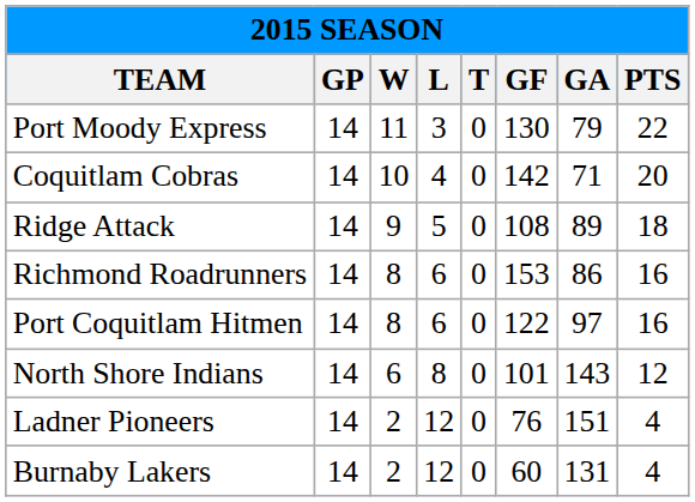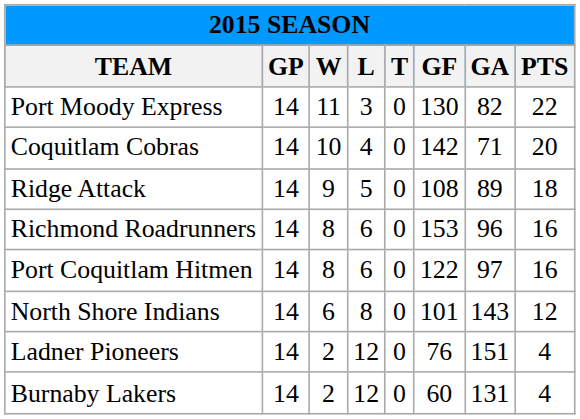Port Moody Express | GA: 79 -> 82
Richmond Roadrunners | GA: 86 -> 96
